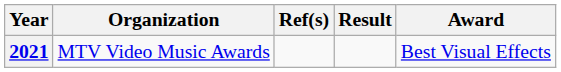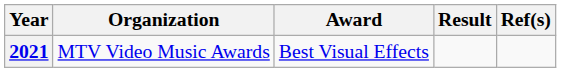columns swapped: Award <-> Ref(s)
